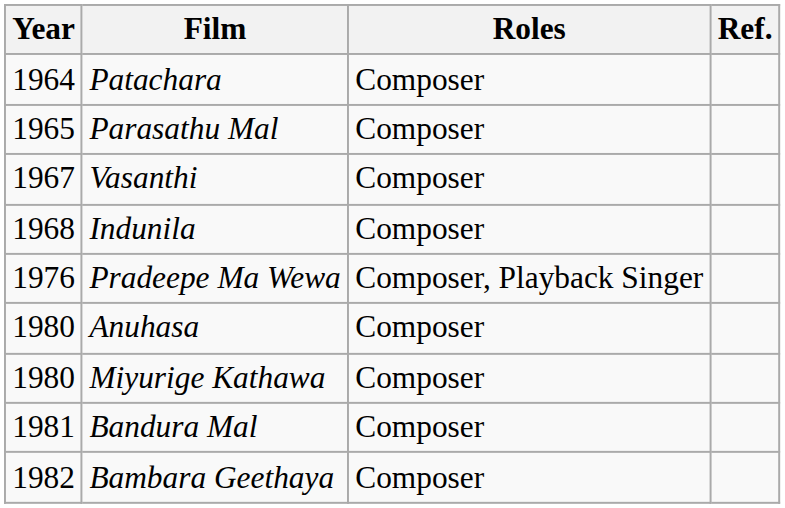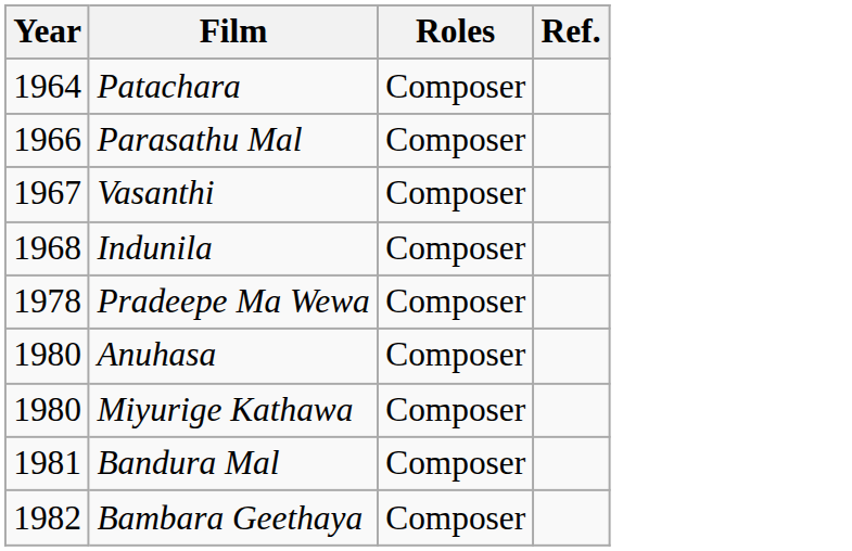Parasathu Mal | Year: 1965 -> 1966
Pradeepe Ma Wewa | Year: 1976 -> 1978
Pradeepe Ma Wewa | Roles: Composer, Playback Singer -> Composer
